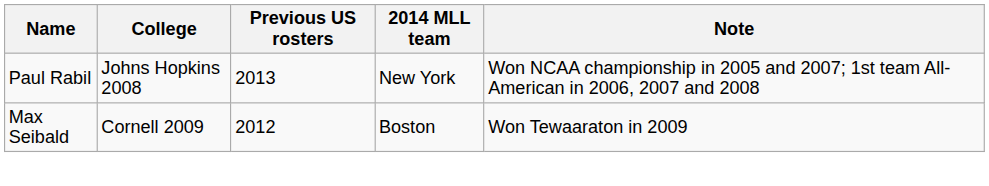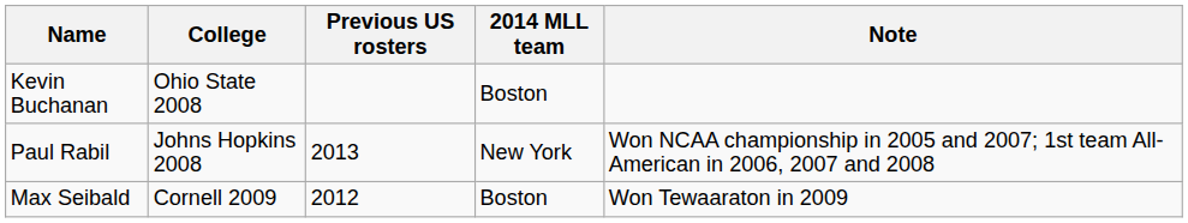+ row: Kevin Buchanan | Ohio State 2008 | Boston
